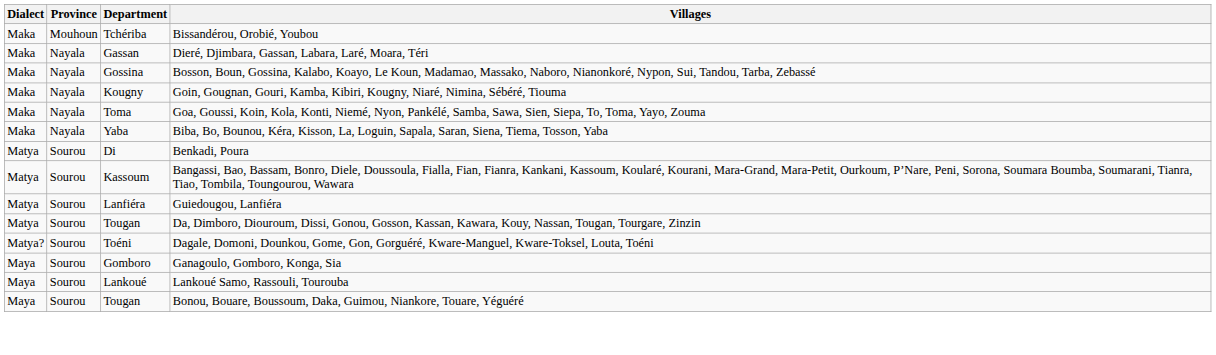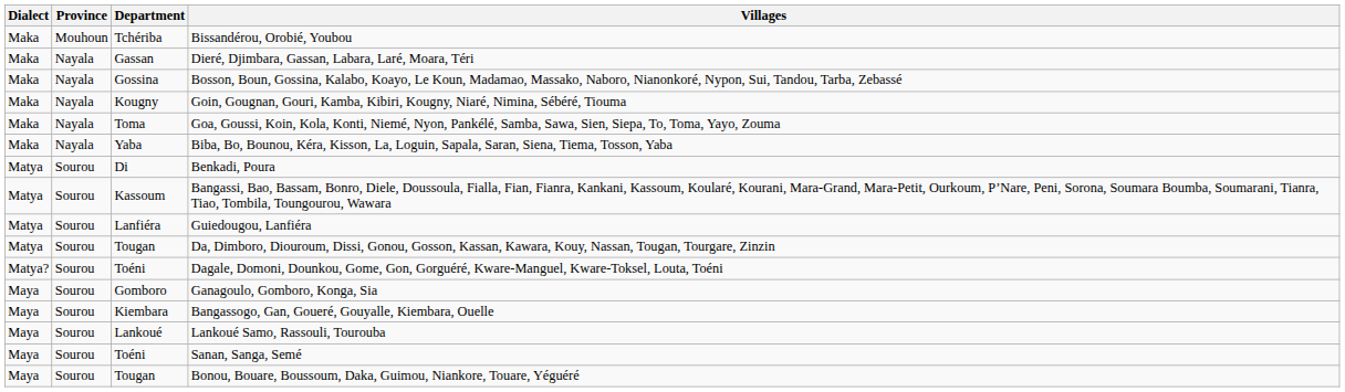+ row: Maya | Sourou | Kiembara | Bangassogo, Gan, Goueré, Gouyalle, Kiembara, Ouelle
+ row: Maya | Sourou | Toéni | Sanan, Sanga, Semé
